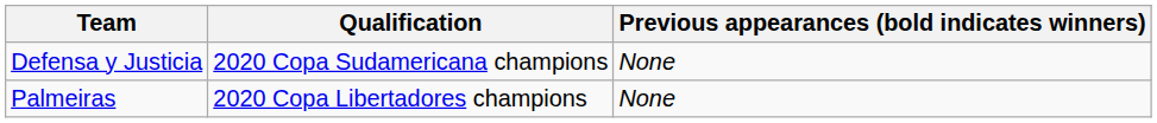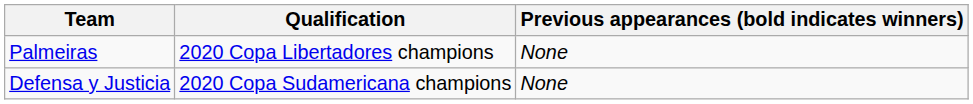rows swapped: Palmeiras <-> Defensa y Justicia
